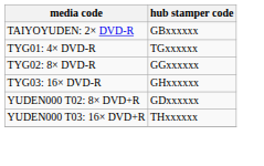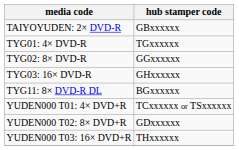+ row: TYG11: 8× DVD-R DL | BGxxxxxx
+ row: YUDEN000 T01: 4× DVD+R | TCxxxxxx or TSxxxxxx
